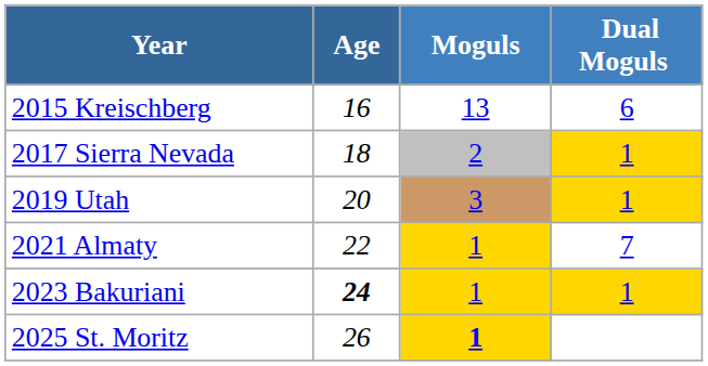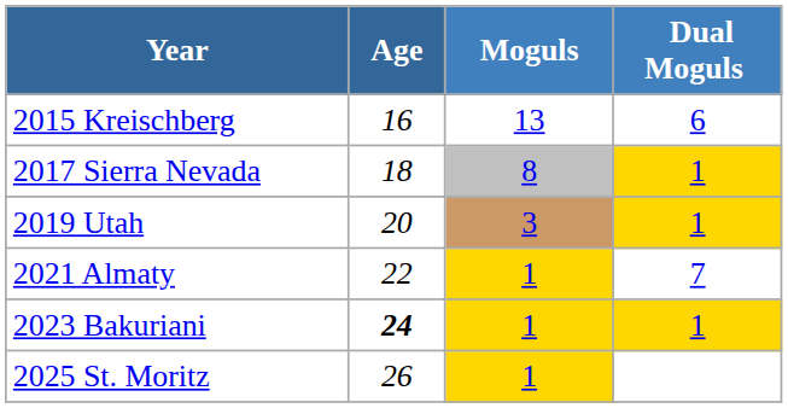2017 Sierra Nevada | Moguls: 2 -> 8
2025 St. Moritz | Moguls: bold -> normal
